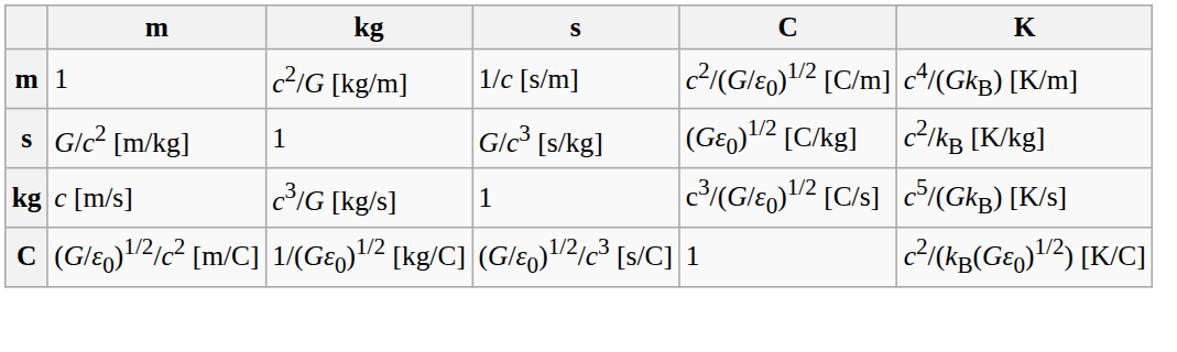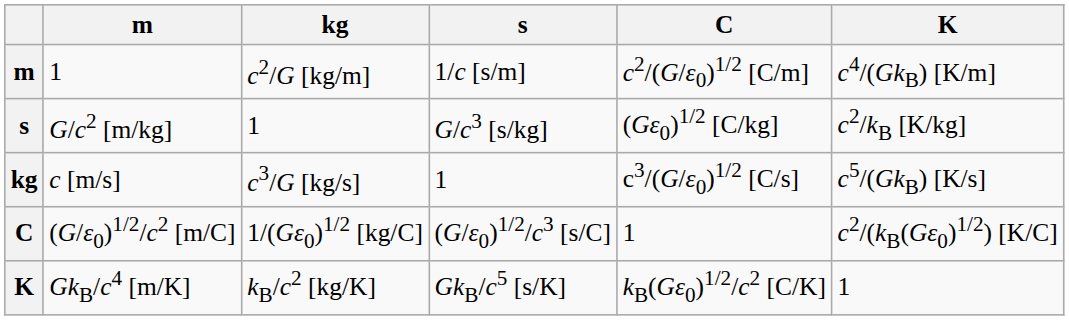+ row: K | GkB/c4 [m/K] | kB/c2 [kg/K] | GkB/c5 [s/K] | kB(Gε0)1/2/c2 [C/K] | 1
